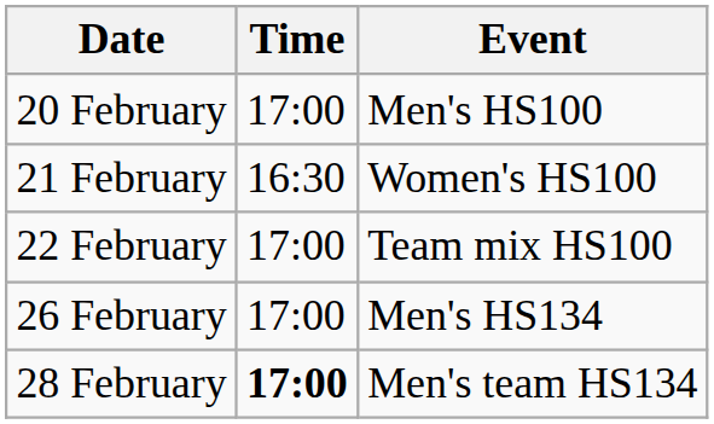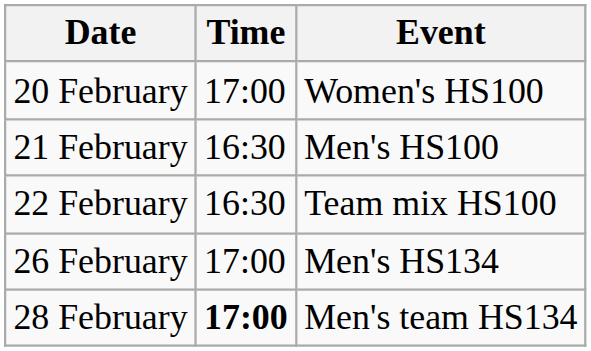20 February | Event: Men's HS100 -> Women's HS100
21 February | Event: Women's HS100 -> Men's HS100
22 February | Time: 17:00 -> 16:30
